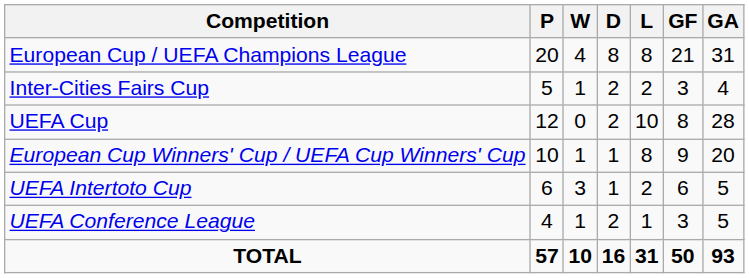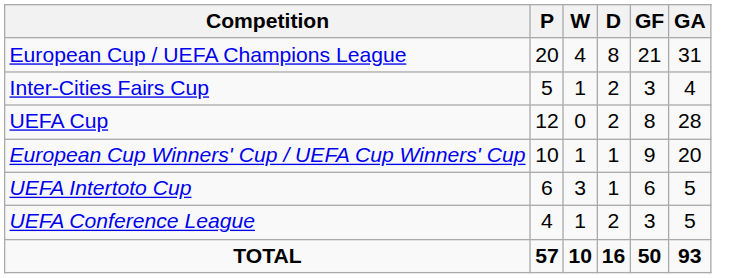- column: L | 8 | 2 | 10 | 8 | 2 | 1 | 31
